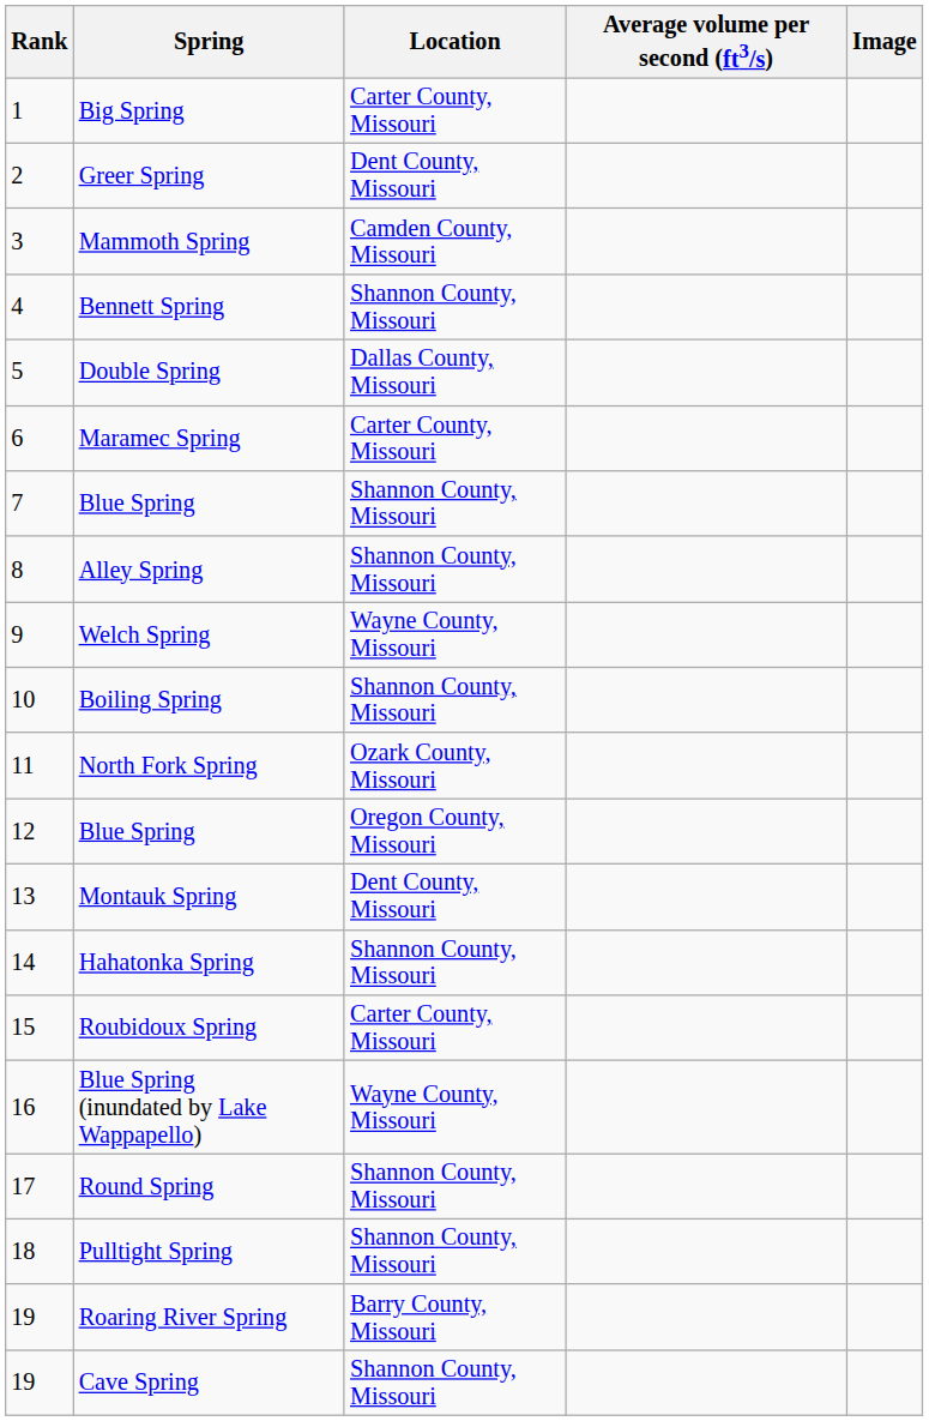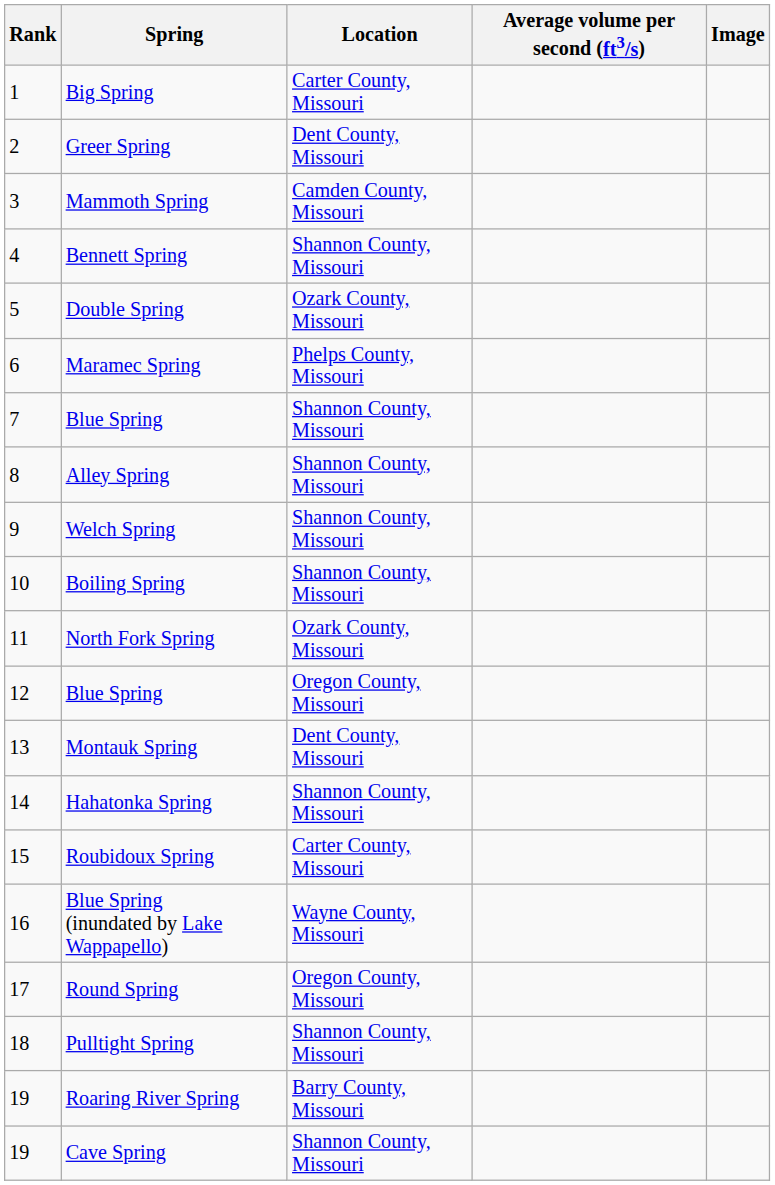Double Spring | Location: Dallas County, Missouri -> Ozark County, Missouri
Maramec Spring | Location: Carter County, Missouri -> Phelps County, Missouri
Welch Spring | Location: Wayne County, Missouri -> Shannon County, Missouri
Round Spring | Location: Shannon County, Missouri -> Oregon County, Missouri
